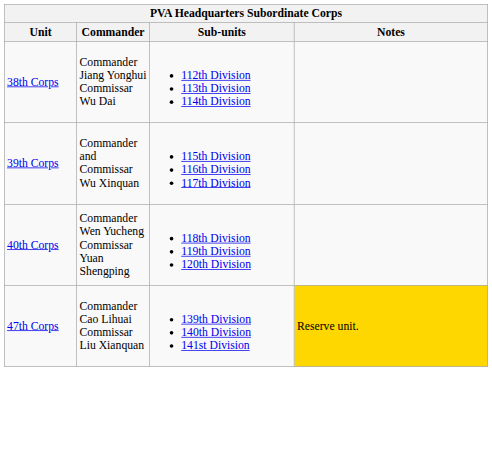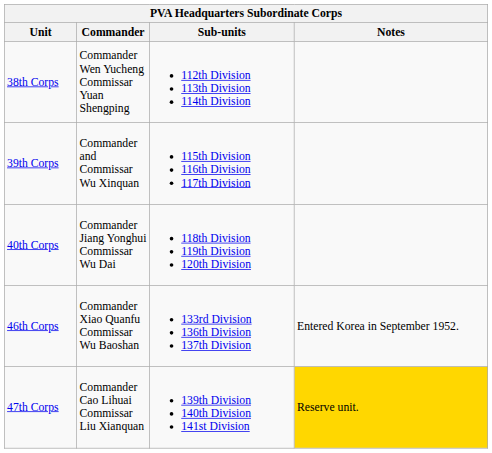38th Corps | Commander: Commander Jiang Yonghui Commissar Wu Dai -> Commander Wen Yucheng Commissar Yuan Shengping
40th Corps | Commander: Commander Wen Yucheng Commissar Yuan Shengping -> Commander Jiang Yonghui Commissar Wu Dai
+ row: 46th Corps | Commander Xiao Quanfu Commissar Wu Baoshan | 133rd Division 136th Division 137th Division | Entered Korea in September 1952.
